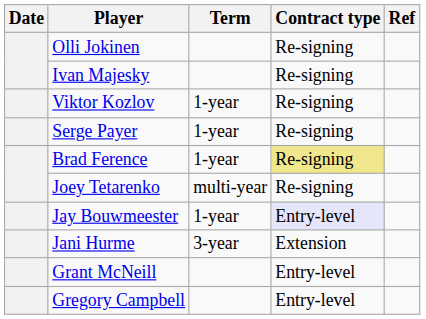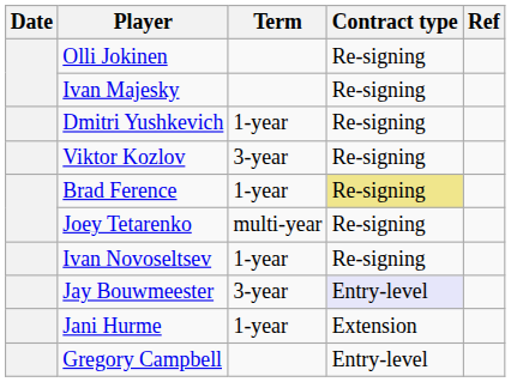+ row: Dmitri Yushkevich | 1-year | Re-signing
Viktor Kozlov | Term: 1-year -> 3-year
- row: Serge Payer | 1-year | Re-signing
+ row: Ivan Novoseltsev | 1-year | Re-signing
Jay Bouwmeester | Term: 1-year -> 3-year
Jani Hurme | Term: 3-year -> 1-year
- row: Grant McNeill | Entry-level
